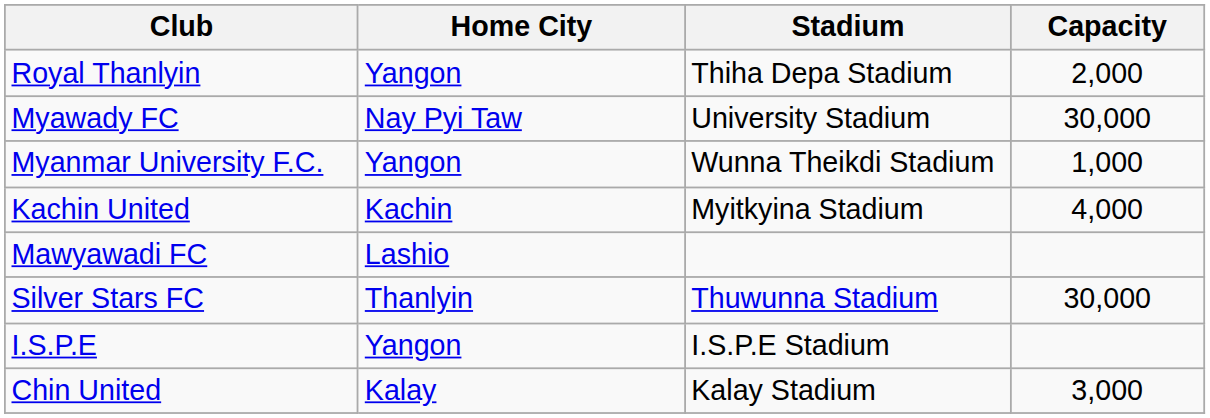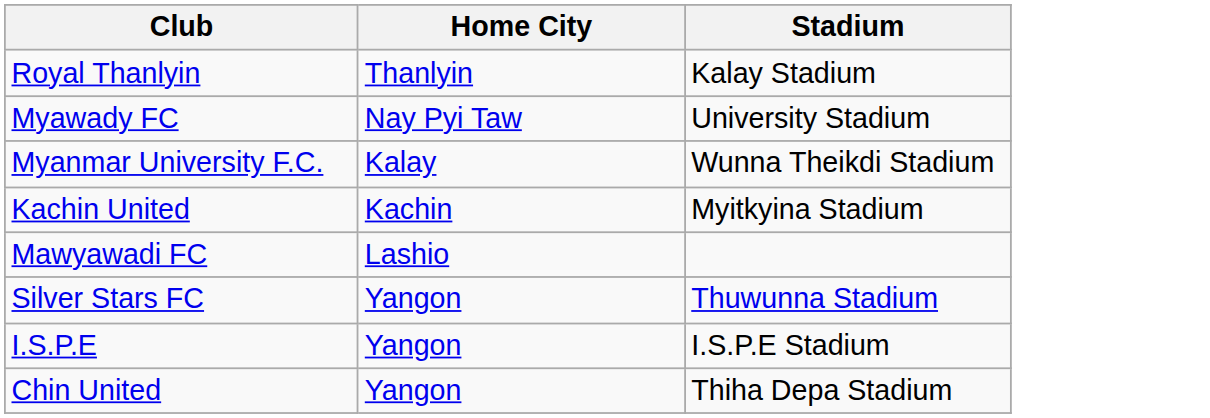- column: Capacity | 2,000 | 30,000 | 1,000 | 4,000 | 30,000 | 3,000
Royal Thanlyin | Home City: Yangon -> Thanlyin
Royal Thanlyin | Stadium: Thiha Depa Stadium -> Kalay Stadium
Myanmar University F.C. | Home City: Yangon -> Kalay
Silver Stars FC | Home City: Thanlyin -> Yangon
Chin United | Home City: Kalay -> Yangon
Chin United | Stadium: Kalay Stadium -> Thiha Depa Stadium
